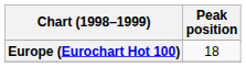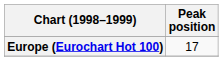Europe (Eurochart Hot 100) | Peak position: 18 -> 17
